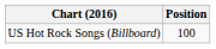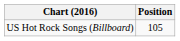US Hot Rock Songs (Billboard) | Position: 100 -> 105
